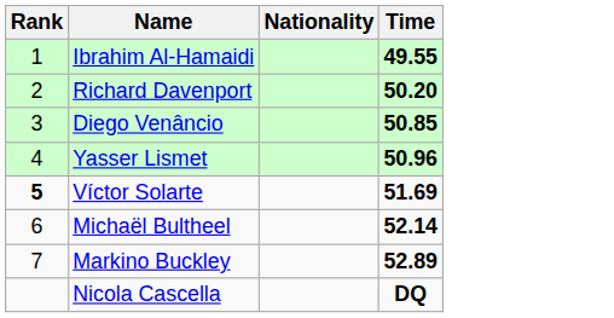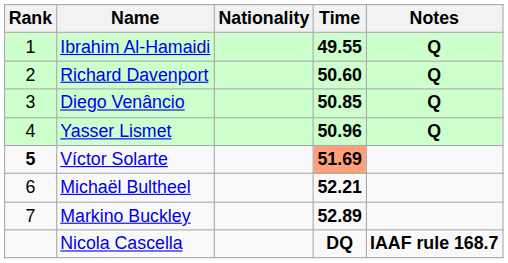+ column: Notes | Q | Q | Q | Q | IAAF rule 168.7
Richard Davenport | Time: 50.20 -> 50.60
Víctor Solarte | Time: no background -> lightsalmon background
Michaël Bultheel | Time: 52.14 -> 52.21
